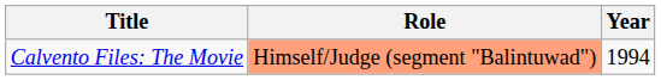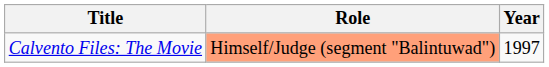Calvento Files: The Movie | Year: 1994 -> 1997
